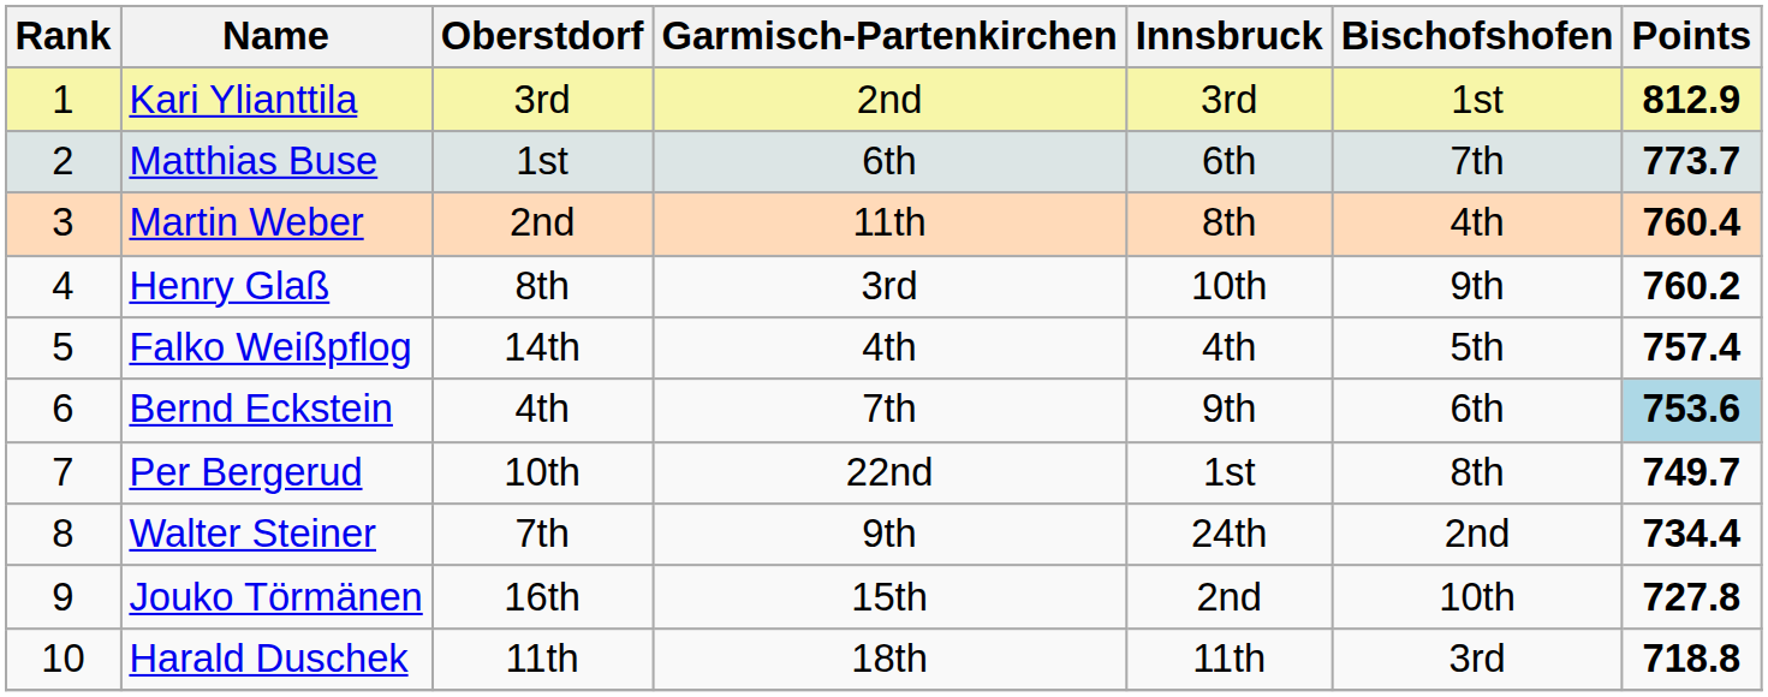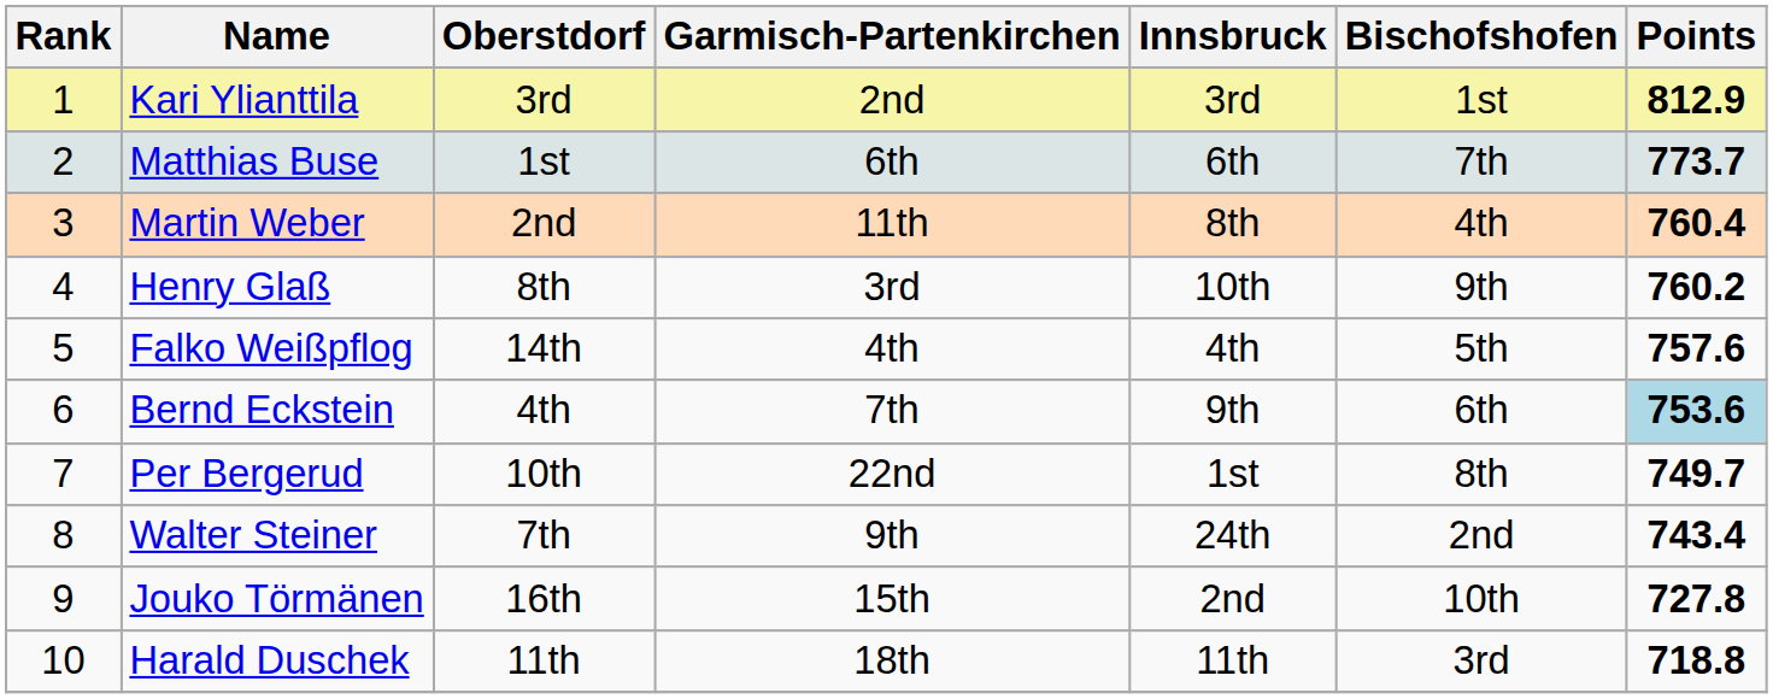Falko Weißpflog | Points: 757.4 -> 757.6
Walter Steiner | Points: 734.4 -> 743.4
